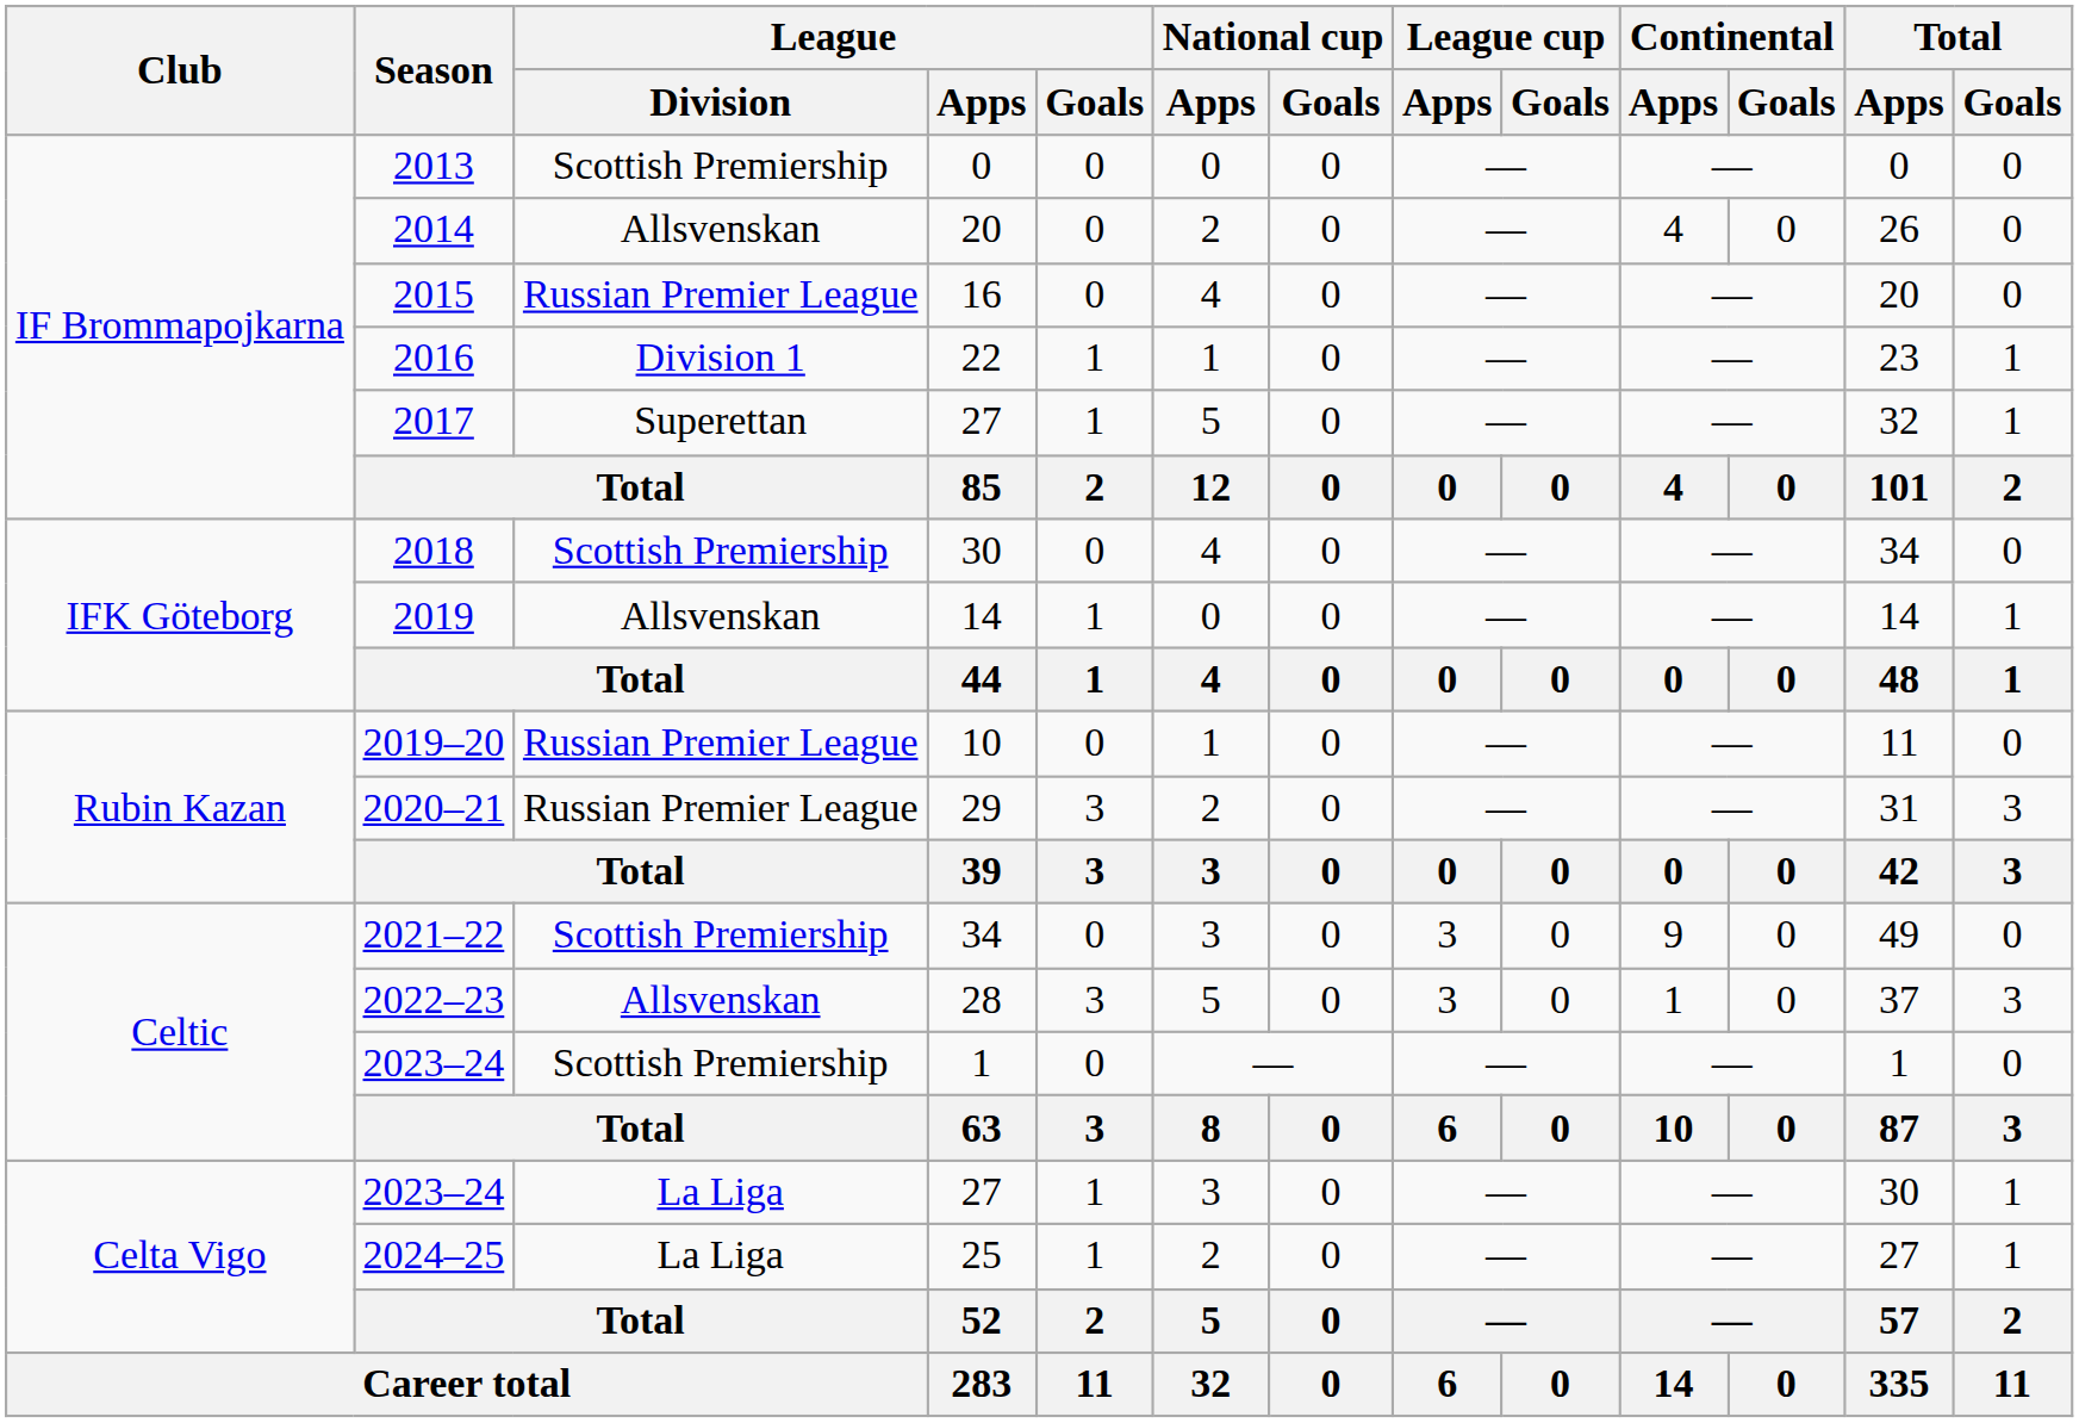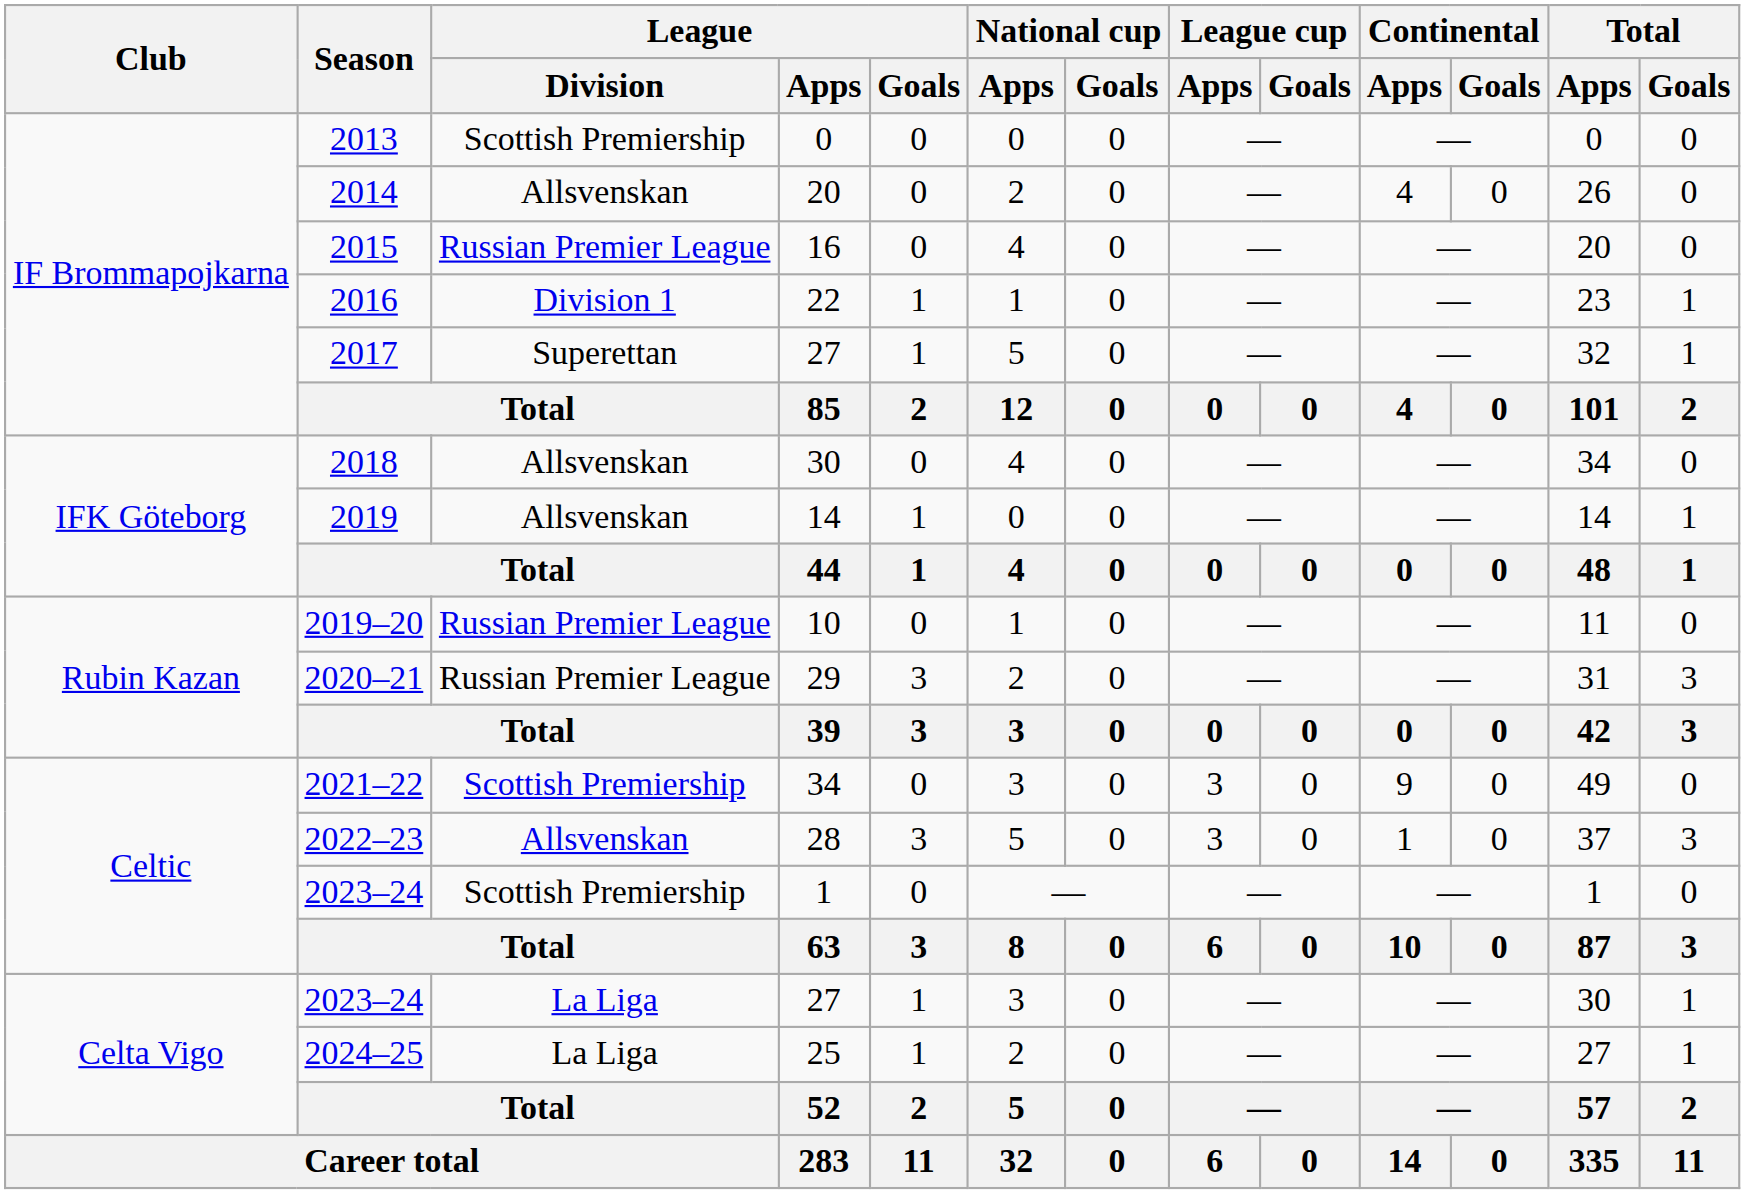2018 | League / Division: Scottish Premiership -> Allsvenskan
